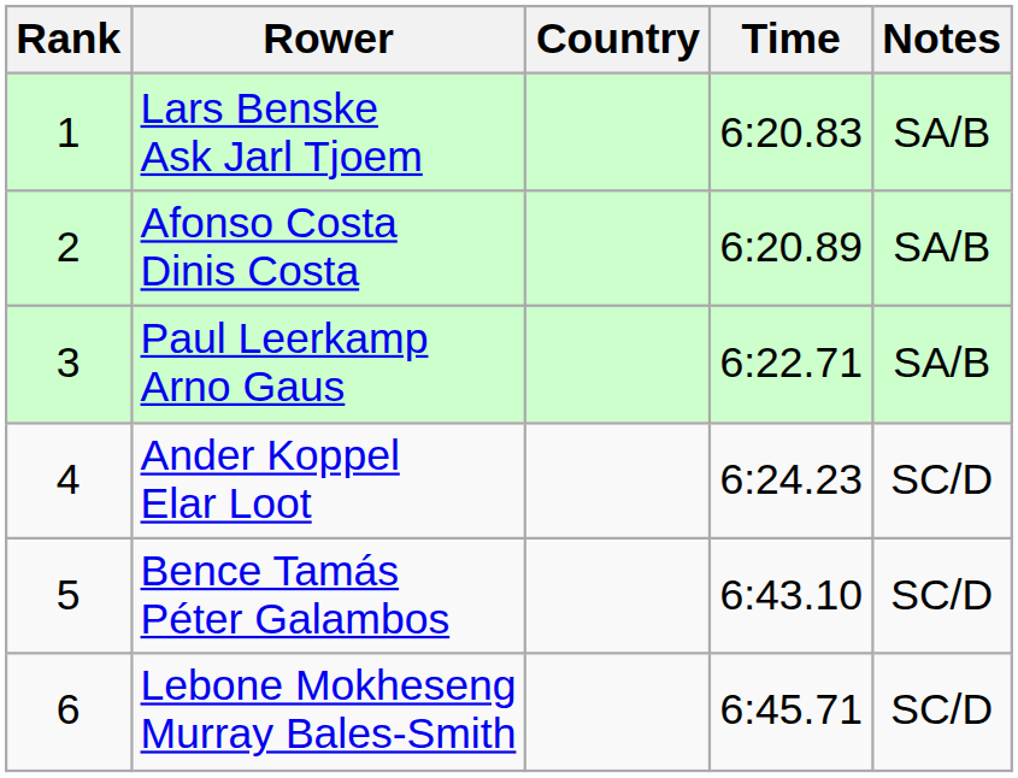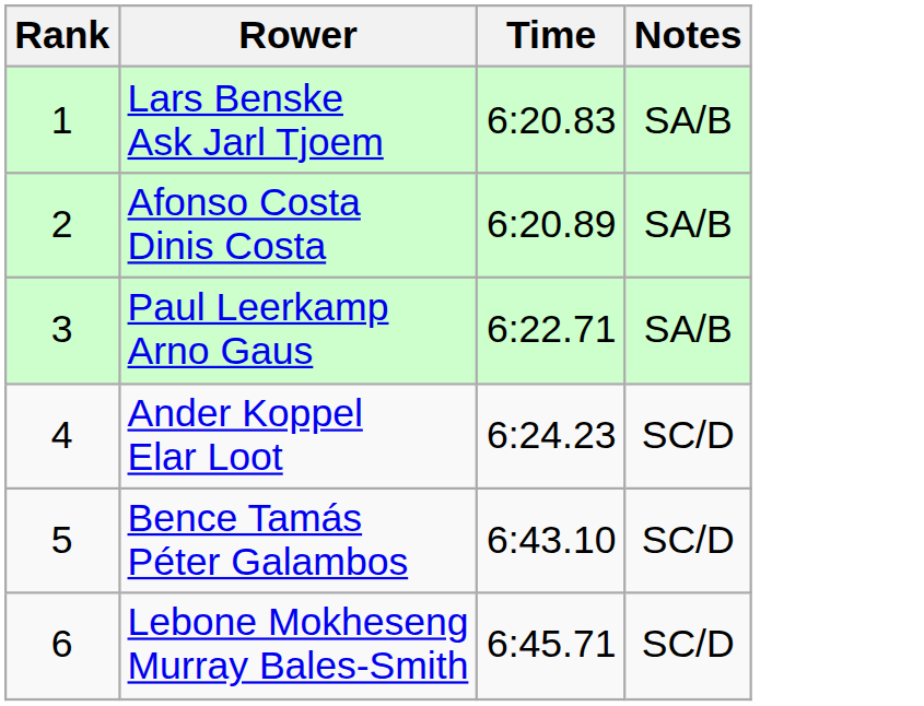- column: Country
